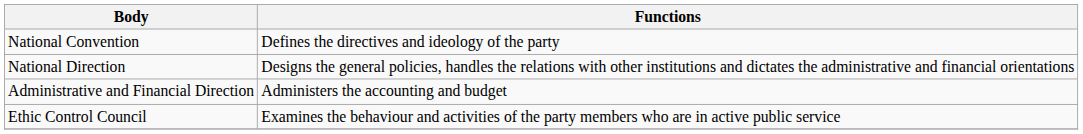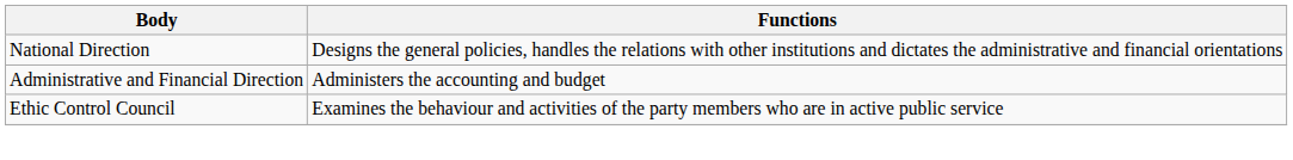- row: National Convention | Defines the directives and ideology of the party
